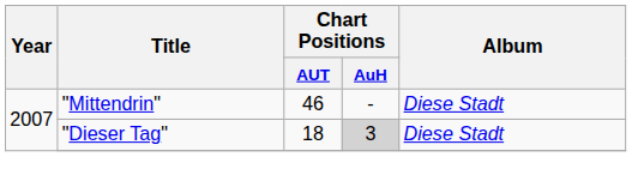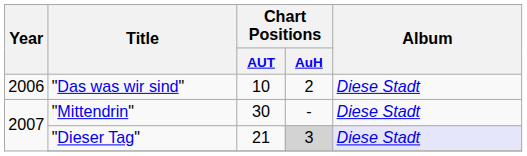+ row: 2006 | "Das was wir sind" | 10 | 2 | Diese Stadt
"Mittendrin" | Chart Positions / AUT: 46 -> 30
"Dieser Tag" | Chart Positions / AUT: 18 -> 21
"Dieser Tag" | Album: no background -> lavender background
